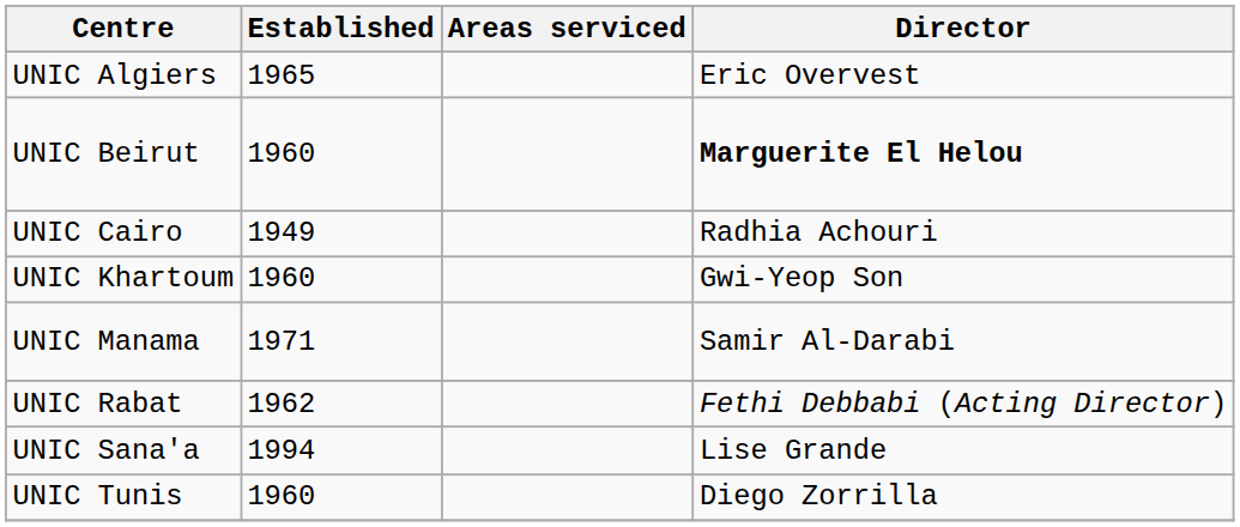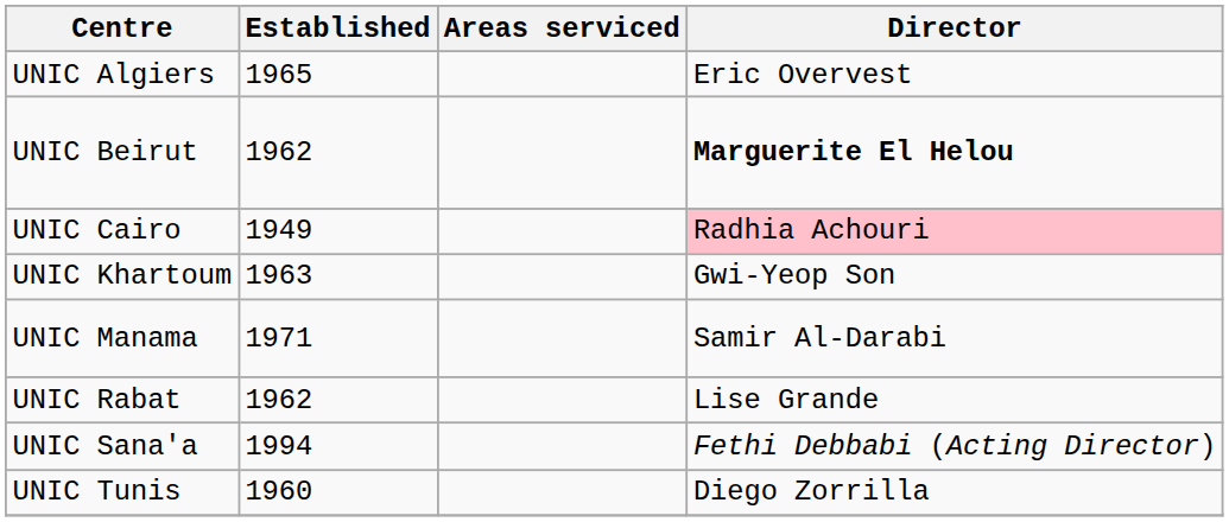UNIC Beirut | Established: 1960 -> 1962
UNIC Cairo | Director: no background -> pink background
UNIC Khartoum | Established: 1960 -> 1963
UNIC Rabat | Director: Fethi Debbabi (Acting Director) -> Lise Grande
UNIC Sana'a | Director: Lise Grande -> Fethi Debbabi (Acting Director)
